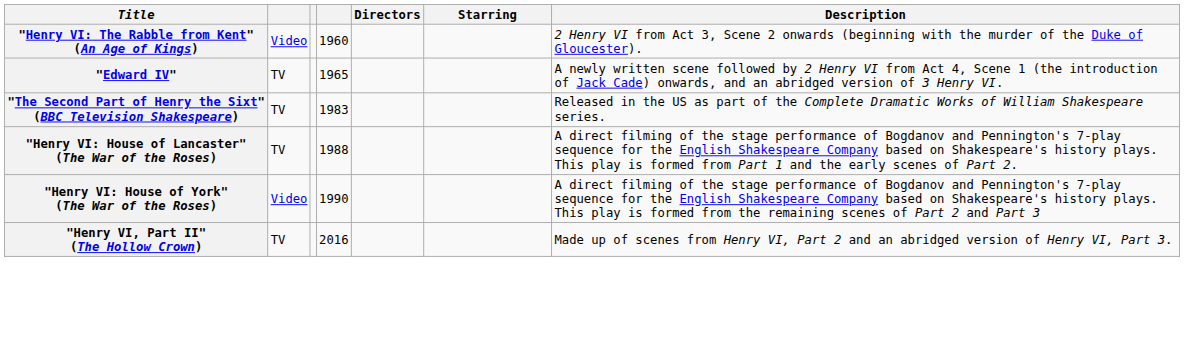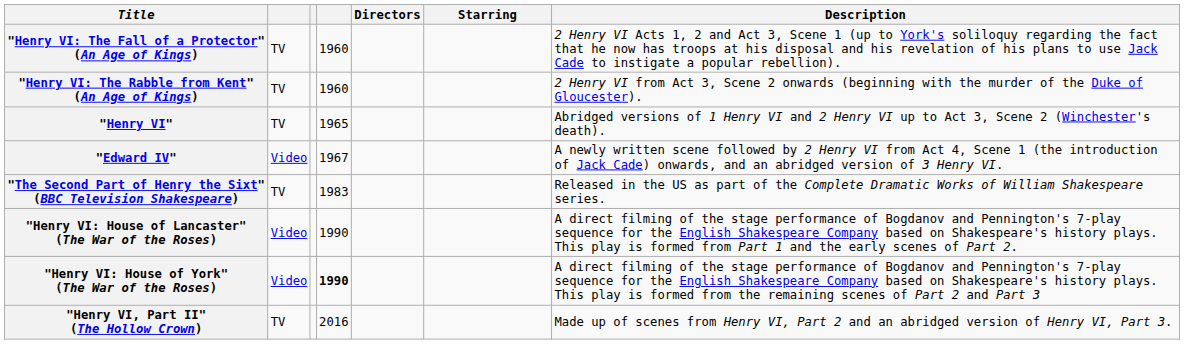+ row: "Henry VI: The Fall of a Protector" (An Age of Kings) | TV | 1960 | 2 Henry VI Acts 1, 2 and Act 3, Scene 1 (up to York's soliloquy regarding the fact that he now has troops at his disposal and his revelation of his plans to use Jack Cade to instigate a popular rebellion).
"Henry VI: The Rabble from Kent" (An Age of Kings) | column 2: Video -> TV
+ row: "Henry VI" | TV | 1965 | Abridged versions of 1 Henry VI and 2 Henry VI up to Act 3, Scene 2 (Winchester's death).
"Edward IV" | column 2: TV -> Video
"Edward IV" | column 4: 1965 -> 1967
"Henry VI: House of Lancaster" (The War of the Roses) | column 2: TV -> Video
"Henry VI: House of Lancaster" (The War of the Roses) | column 4: 1988 -> 1990
"Henry VI: House of York" (The War of the Roses) | column 4: normal -> bold
